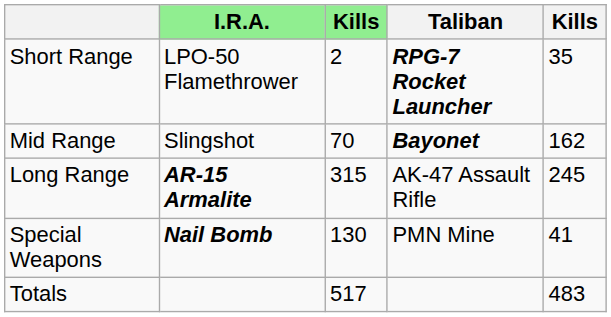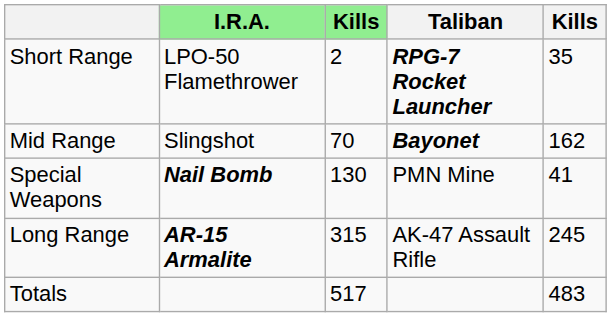rows swapped: Long Range <-> Special Weapons
